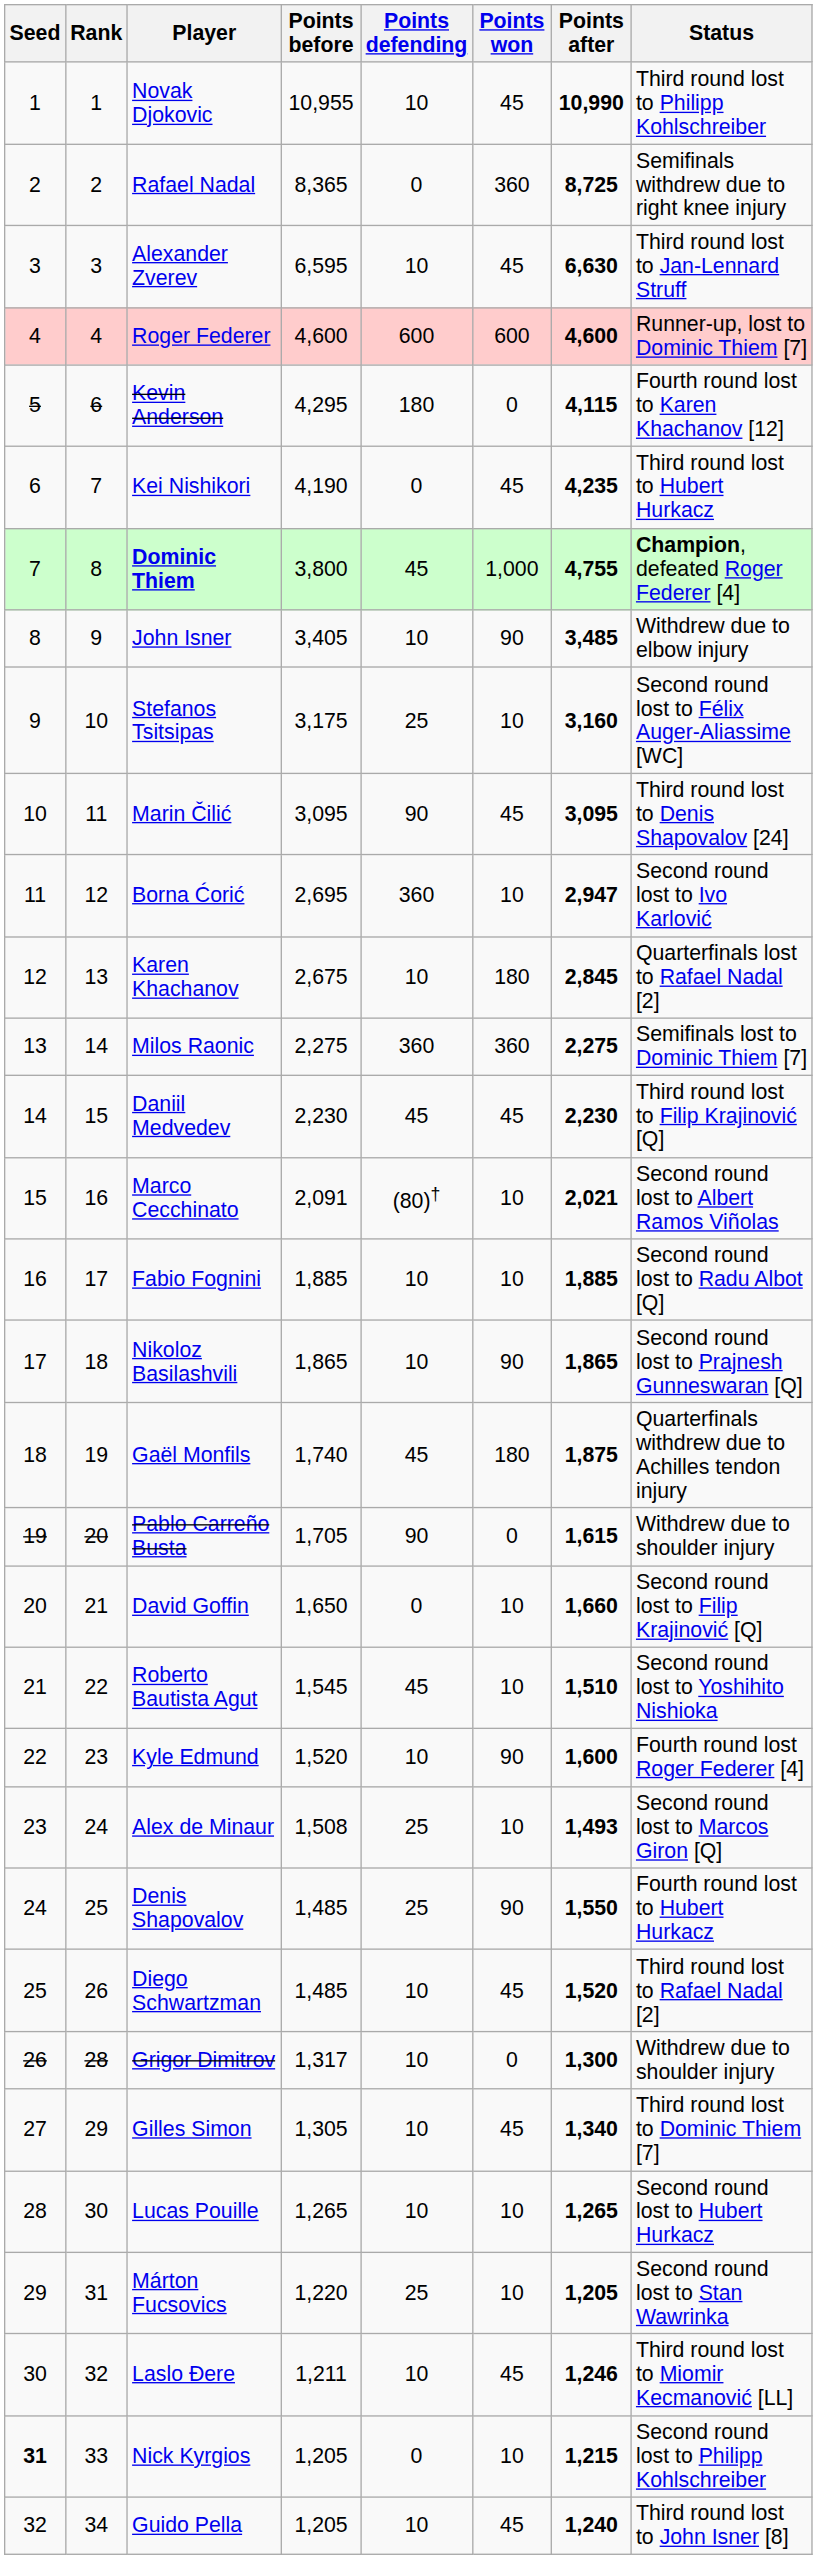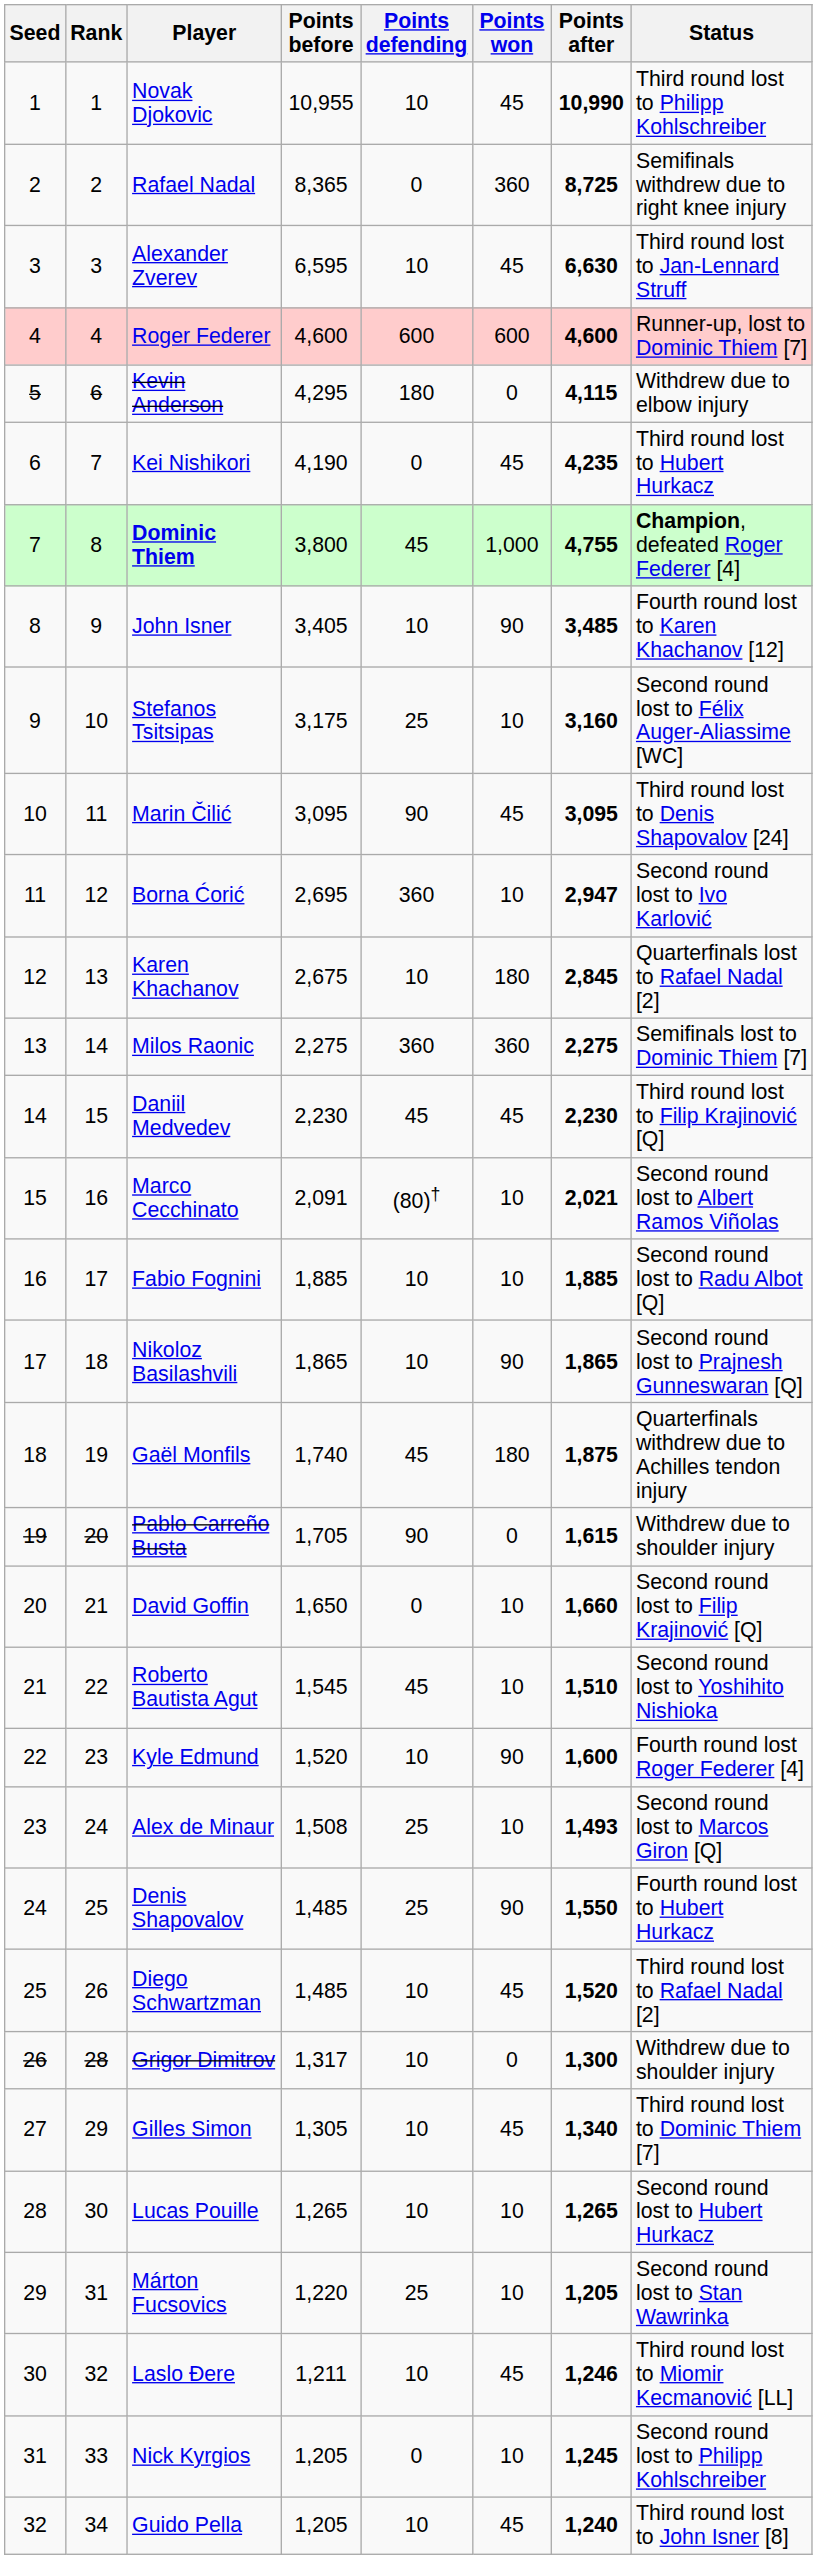Kevin Anderson | Status: Fourth round lost to Karen Khachanov [12] -> Withdrew due to elbow injury
John Isner | Status: Withdrew due to elbow injury -> Fourth round lost to Karen Khachanov [12]
Nick Kyrgios | Seed: bold -> normal
Nick Kyrgios | Points after: 1,215 -> 1,245
